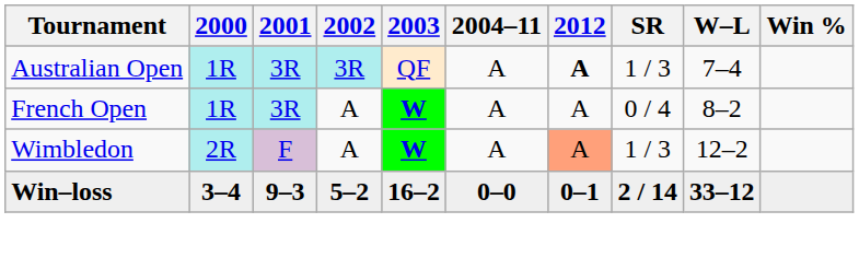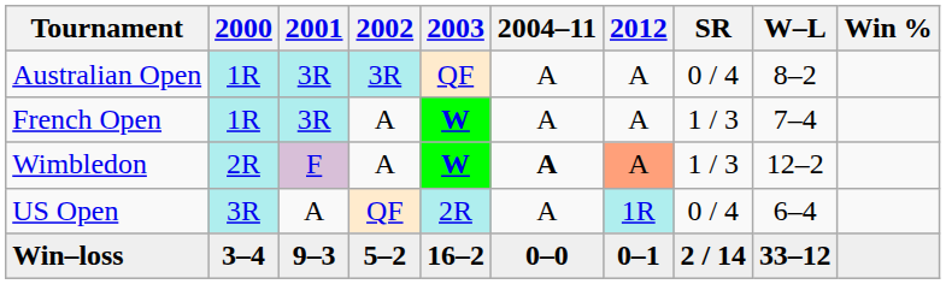Australian Open | 2012: bold -> normal
Australian Open | SR: 1 / 3 -> 0 / 4
Australian Open | W–L: 7–4 -> 8–2
French Open | SR: 0 / 4 -> 1 / 3
French Open | W–L: 8–2 -> 7–4
Wimbledon | 2004–11: normal -> bold
+ row: US Open | 3R | A | QF | 2R | A | 1R | 0 / 4 | 6–4
